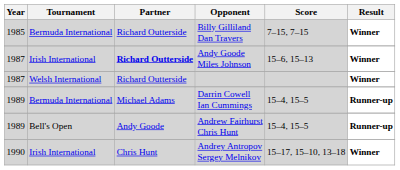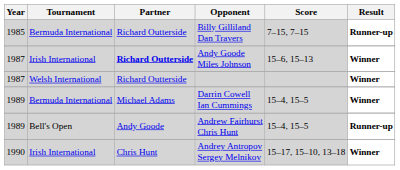Billy Gilliland Dan Travers | Result: Winner -> Runner-up
Darrin Cowell Ian Cummings | Result: Runner-up -> Winner
